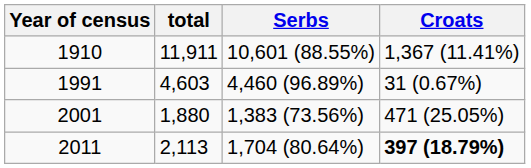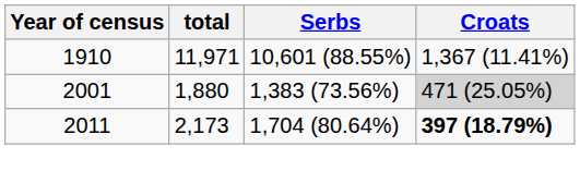1910 | total: 11,911 -> 11,971
- row: 1991 | 4,603 | 4,460 (96.89%) | 31 (0.67%)
2001 | Croats: no background -> lightgrey background
2011 | total: 2,113 -> 2,173
